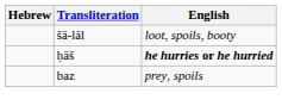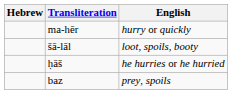+ row: ma-hēr | hurry or quickly
ḥāš | English: bold -> normal
